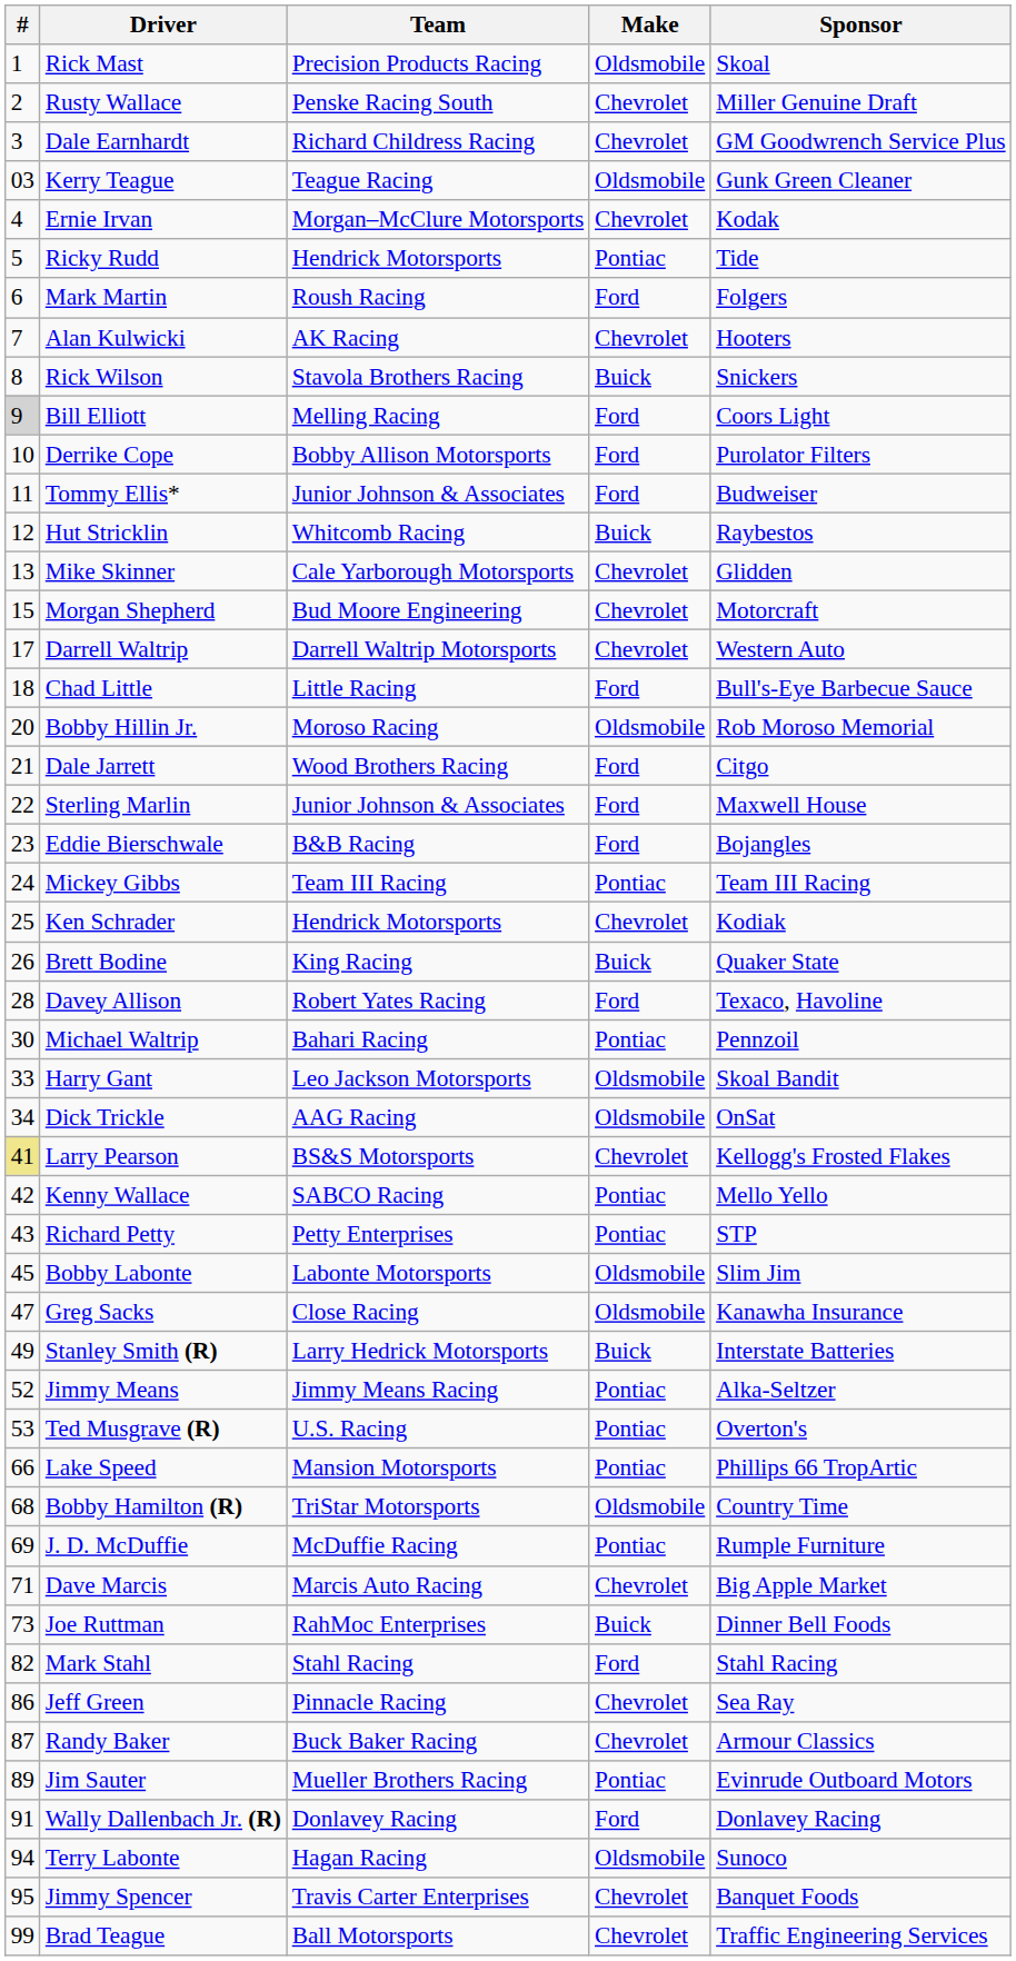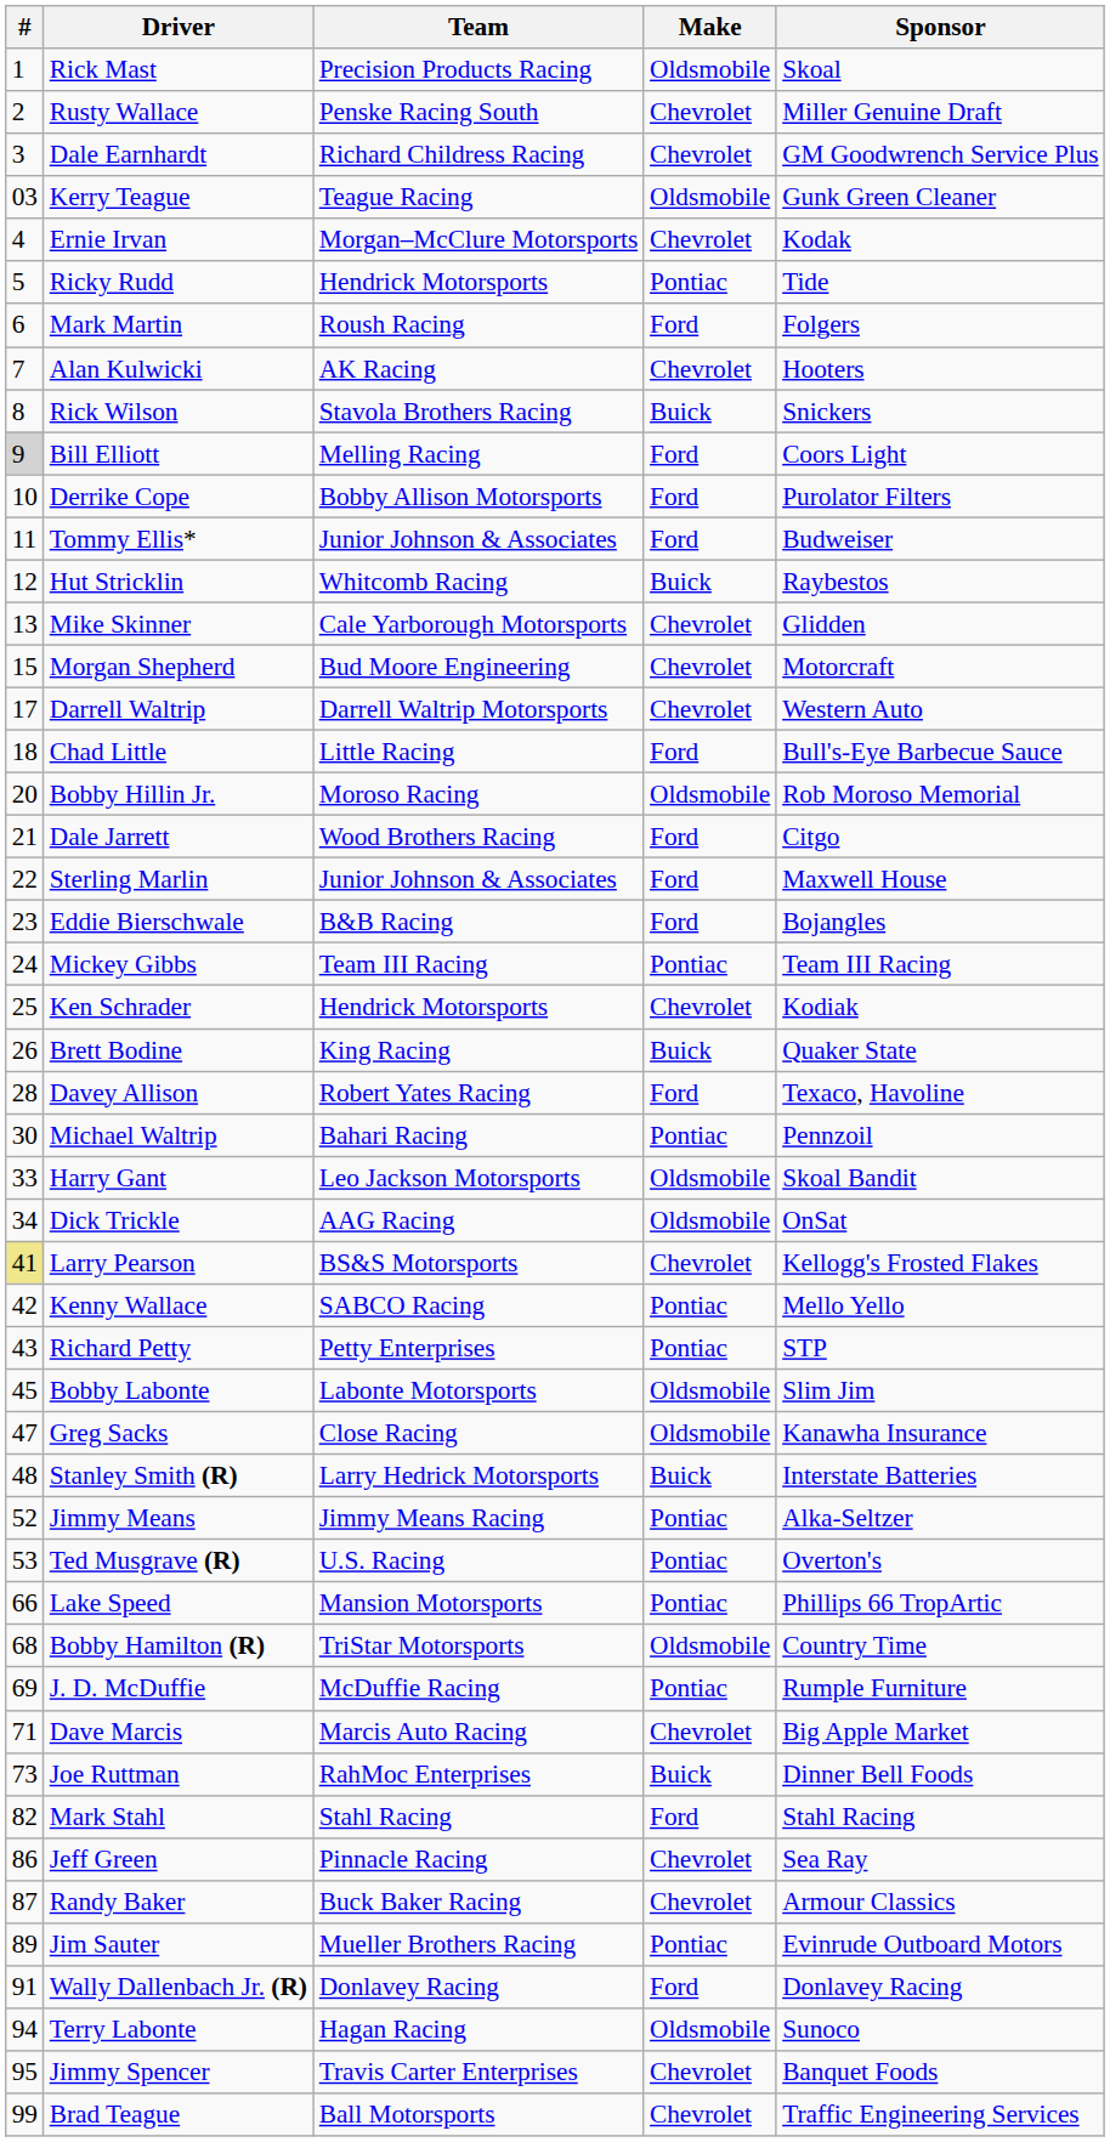Stanley Smith (R) | #: 49 -> 48
